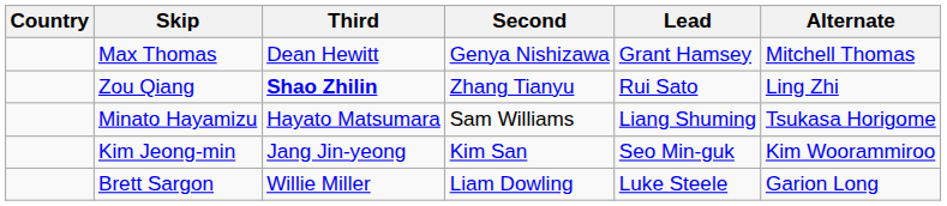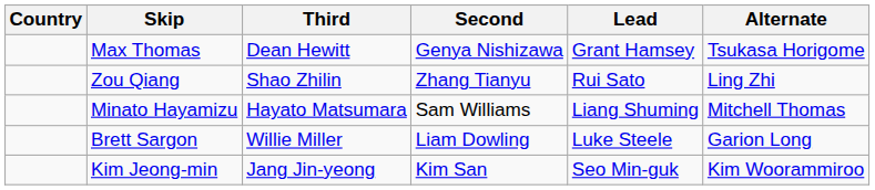Max Thomas | Alternate: Mitchell Thomas -> Tsukasa Horigome
Zou Qiang | Third: bold -> normal
Minato Hayamizu | Alternate: Tsukasa Horigome -> Mitchell Thomas
rows swapped: Brett Sargon <-> Kim Jeong-min
